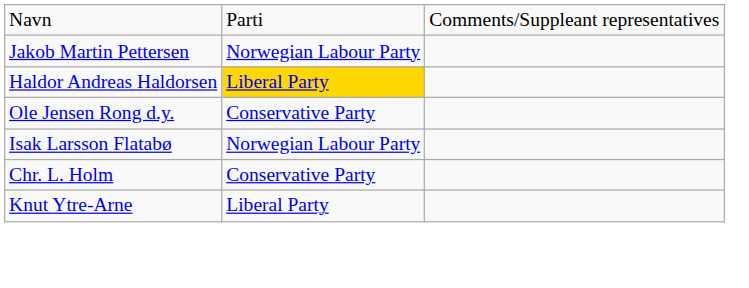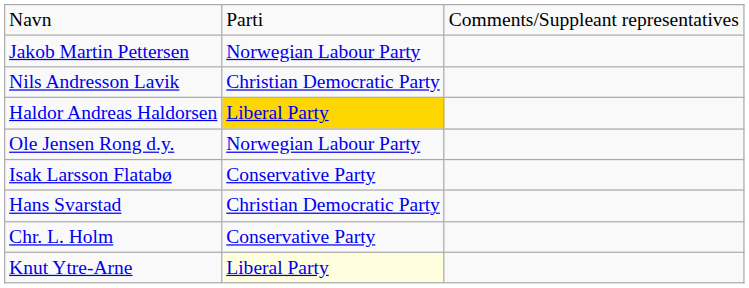+ row: Nils Andresson Lavik | Christian Democratic Party
Ole Jensen Rong d.y. | column 2: Conservative Party -> Norwegian Labour Party
Isak Larsson Flatabø | column 2: Norwegian Labour Party -> Conservative Party
+ row: Hans Svarstad | Christian Democratic Party
Knut Ytre-Arne | column 2: no background -> lightyellow background
